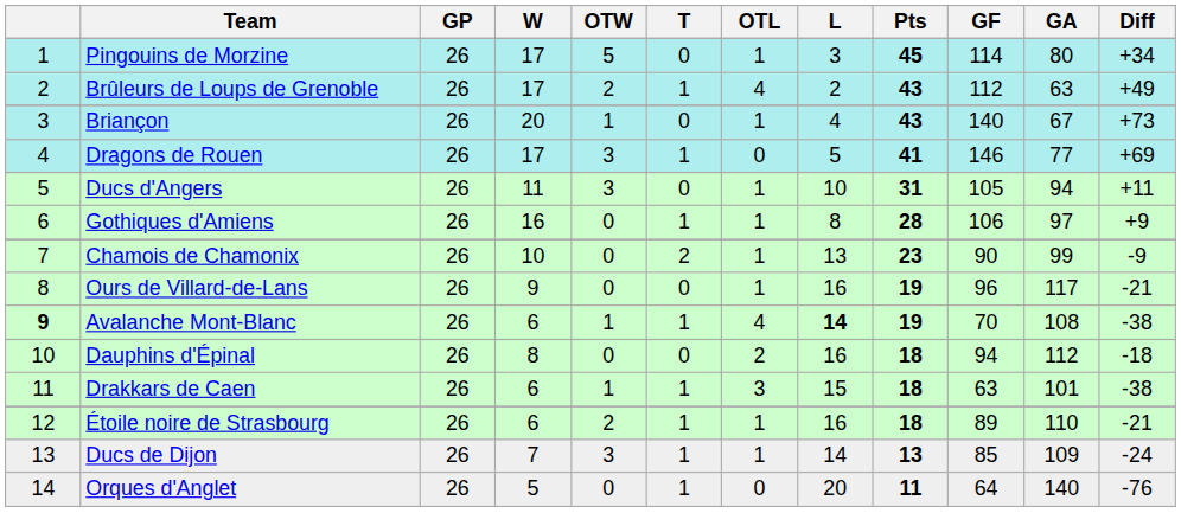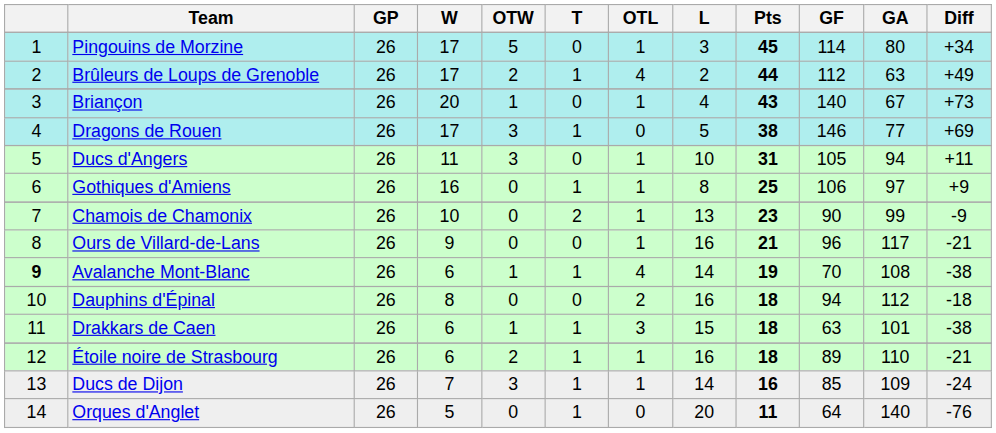Brûleurs de Loups de Grenoble | Pts: 43 -> 44
Dragons de Rouen | Pts: 41 -> 38
Gothiques d'Amiens | Pts: 28 -> 25
Ours de Villard-de-Lans | Pts: 19 -> 21
Avalanche Mont-Blanc | L: bold -> normal
Ducs de Dijon | Pts: 13 -> 16
